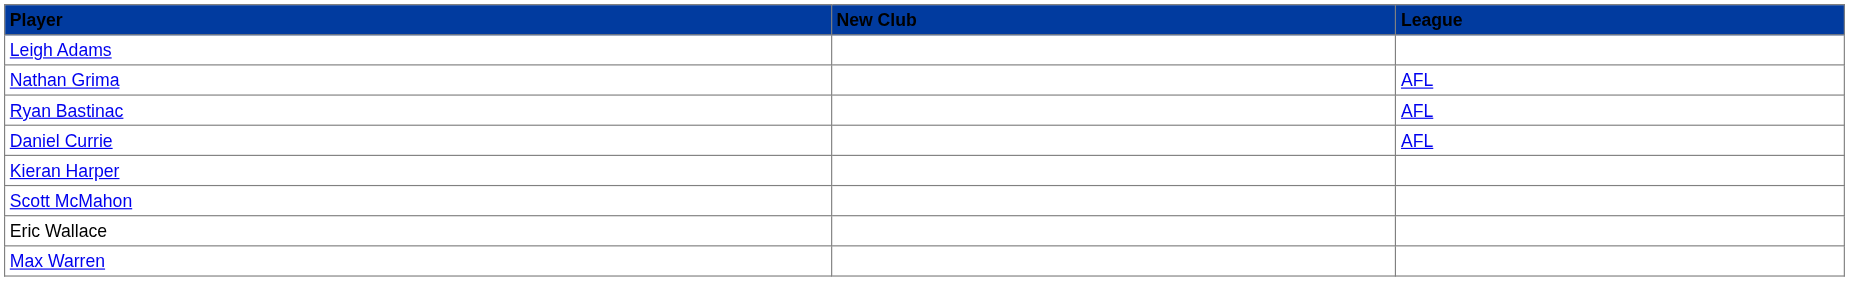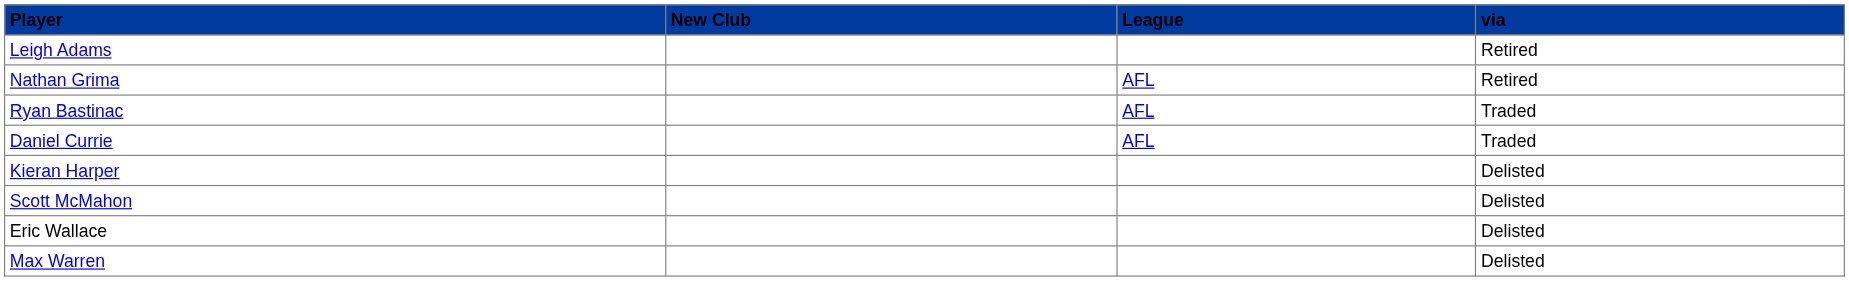+ column: via | Retired | Retired | Traded | Traded | Delisted | Delisted | Delisted | Delisted
